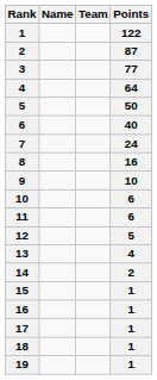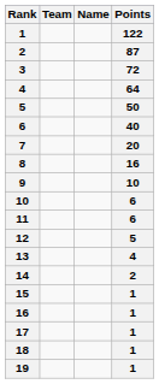columns swapped: Name <-> Team
3 | Points: 77 -> 72
7 | Points: 24 -> 20
